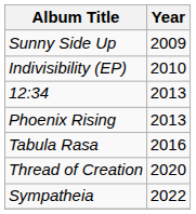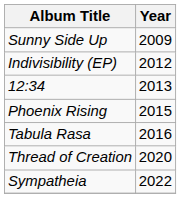Indivisibility (EP) | Year: 2010 -> 2012
Phoenix Rising | Year: 2013 -> 2015
